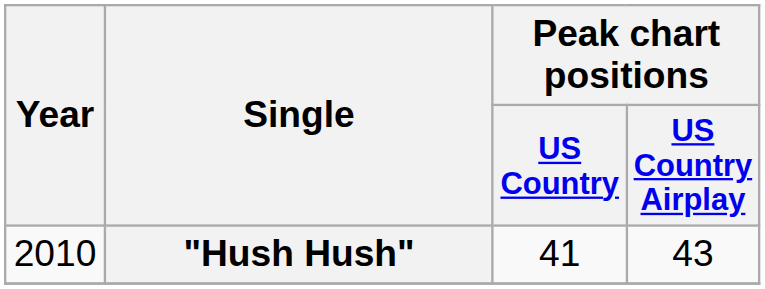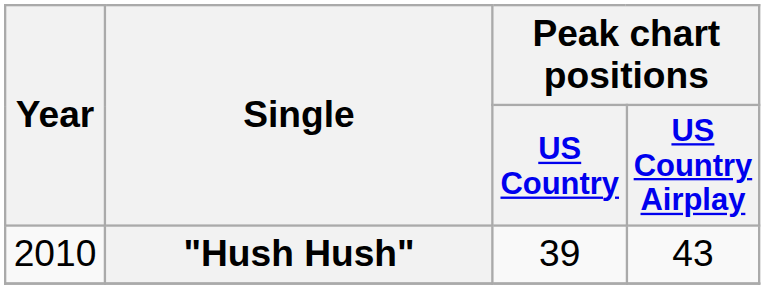"Hush Hush" | Peak chart positions / US Country: 41 -> 39
